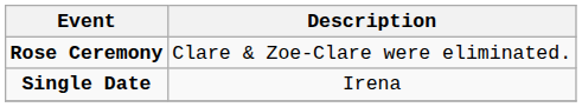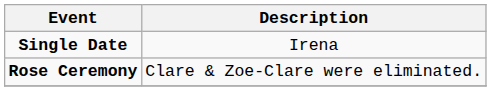rows swapped: Rose Ceremony <-> Single Date
